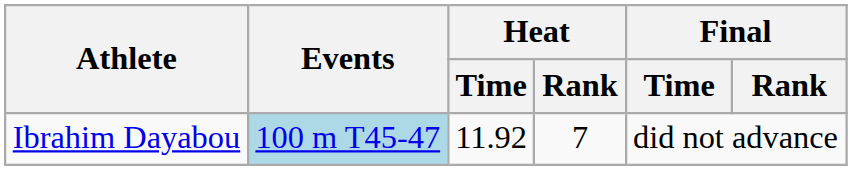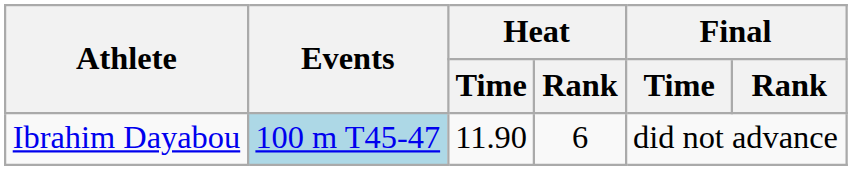Ibrahim Dayabou | Heat / Time: 11.92 -> 11.90
Ibrahim Dayabou | Heat / Rank: 7 -> 6
